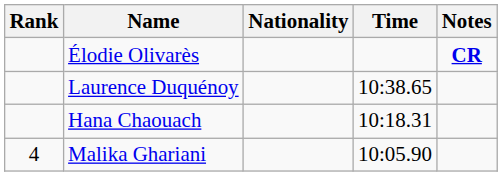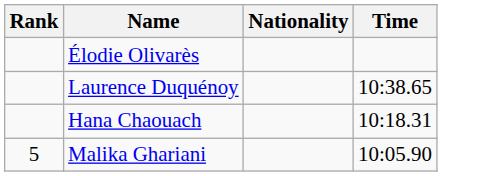- column: Notes | CR
Malika Ghariani | Rank: 4 -> 5
